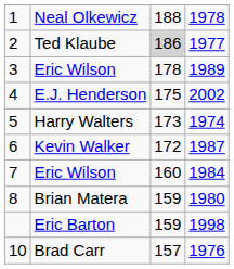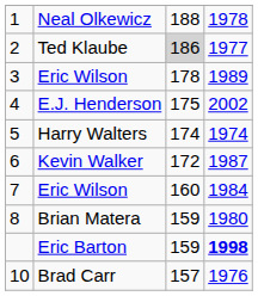Harry Walters | column 3: 173 -> 174
Eric Barton | column 4: normal -> bold
